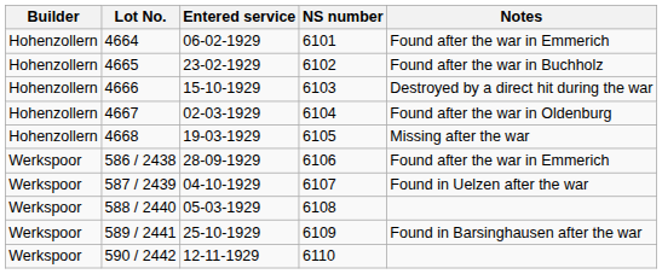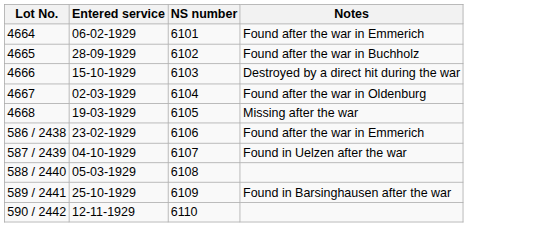- column: Builder | Hohenzollern | Hohenzollern | Hohenzollern | Hohenzollern | Hohenzollern | Werkspoor | Werkspoor | Werkspoor | Werkspoor | Werkspoor
4665 | Entered service: 23-02-1929 -> 28-09-1929
586 / 2438 | Entered service: 28-09-1929 -> 23-02-1929
